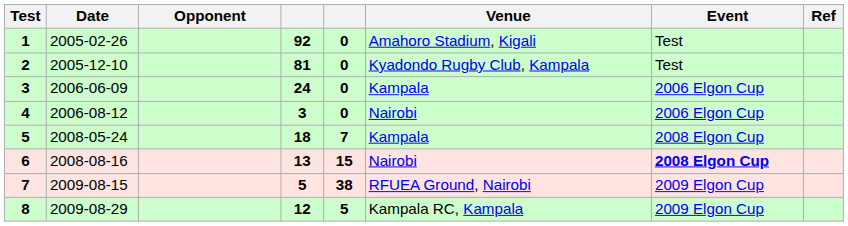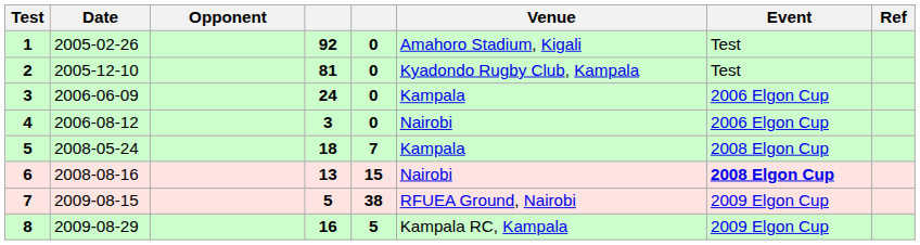8 | column 4: 12 -> 16
